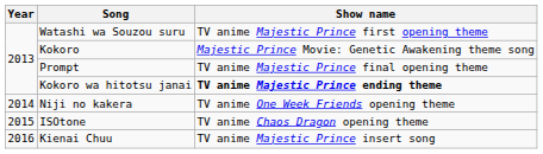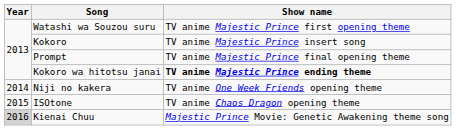Kokoro | Show name: Majestic Prince Movie: Genetic Awakening theme song -> TV anime Majestic Prince insert song
Kienai Chuu | Year: no background -> lightgrey background
Kienai Chuu | Show name: TV anime Majestic Prince insert song -> Majestic Prince Movie: Genetic Awakening theme song
